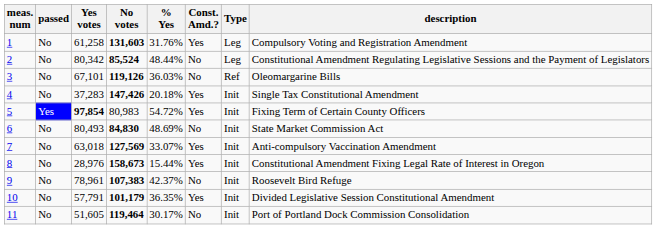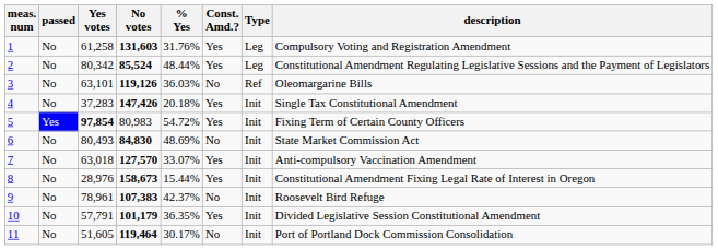2 | Const. Amd.?: No -> Yes
3 | Yes votes: 67,101 -> 63,101
7 | No votes: 127,569 -> 127,570
